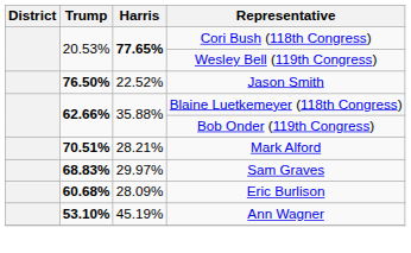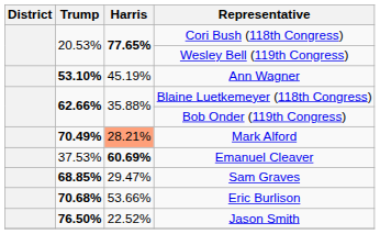rows swapped: Ann Wagner <-> Jason Smith
Mark Alford | Trump: 70.51% -> 70.49%
Mark Alford | Harris: no background -> lightsalmon background
+ row: 37.53% | 60.69% | Emanuel Cleaver
Sam Graves | Trump: 68.83% -> 68.85%
Sam Graves | Harris: 29.97% -> 29.47%
Eric Burlison | Trump: 60.68% -> 70.68%
Eric Burlison | Harris: 28.09% -> 53.66%
